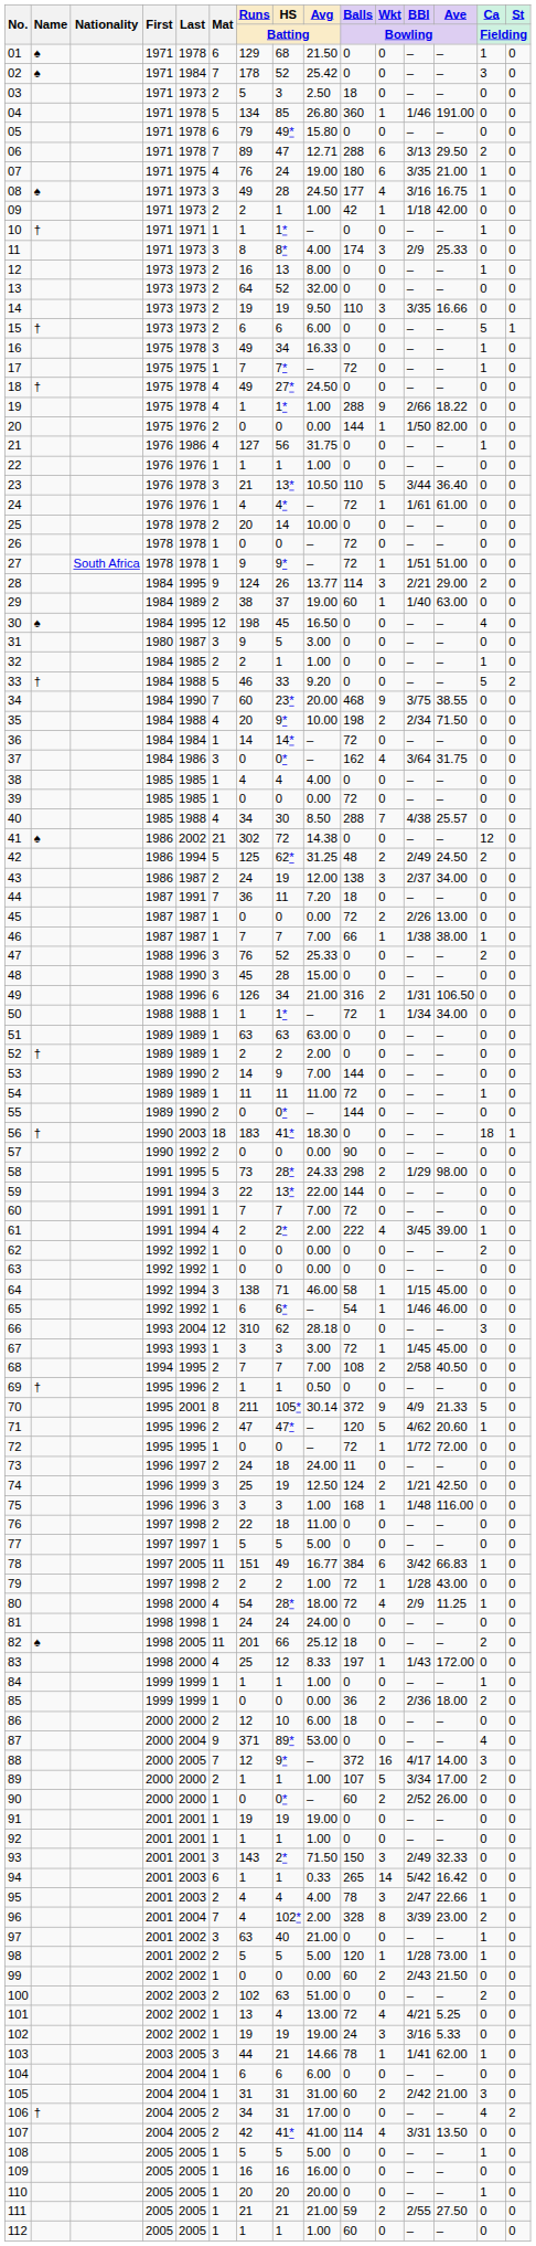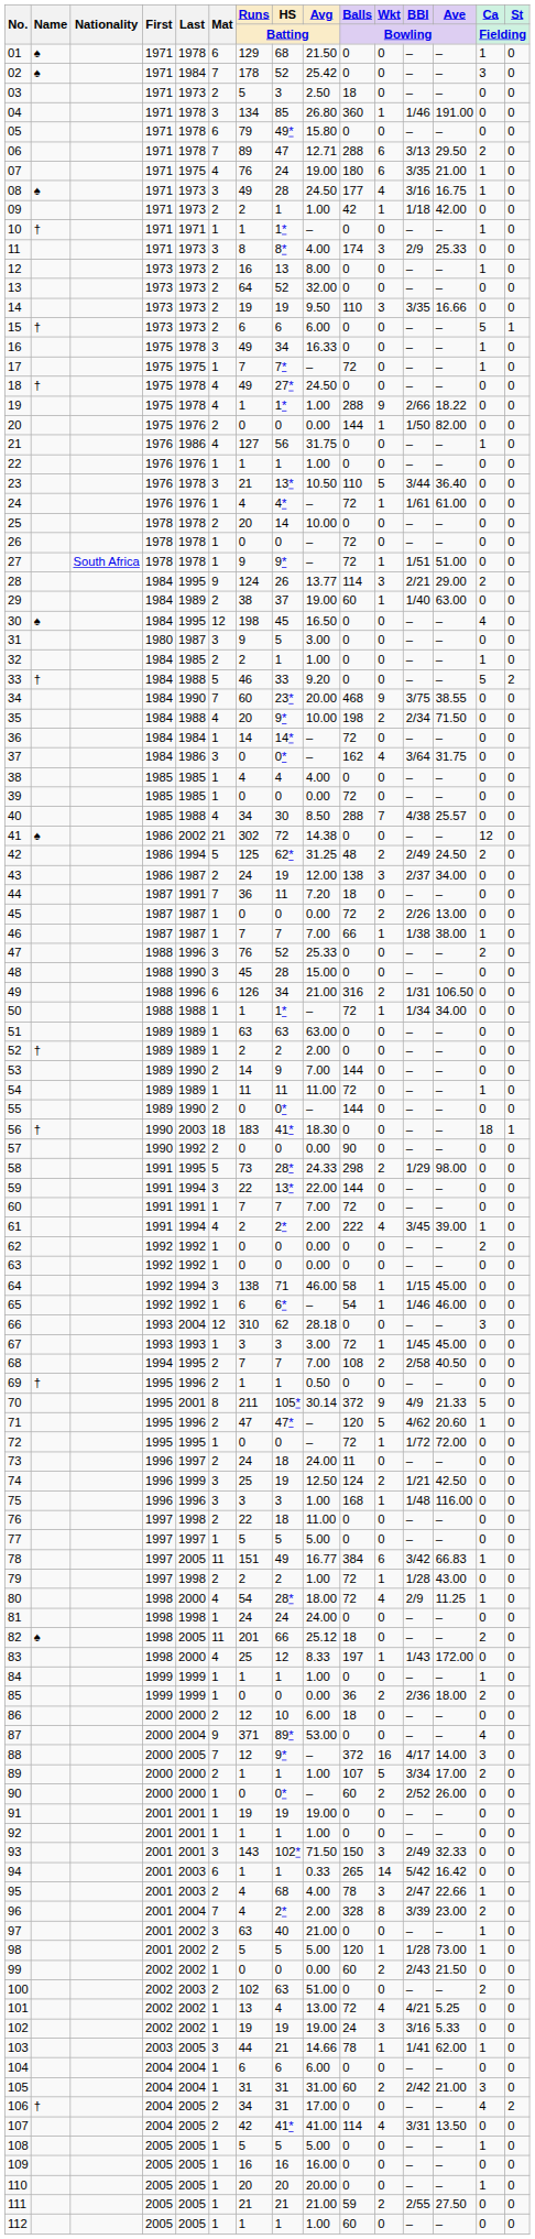04 | Mat: 5 -> 3
93 | HS / Batting: 2* -> 102*
95 | HS / Batting: 4 -> 68
96 | HS / Batting: 102* -> 2*
